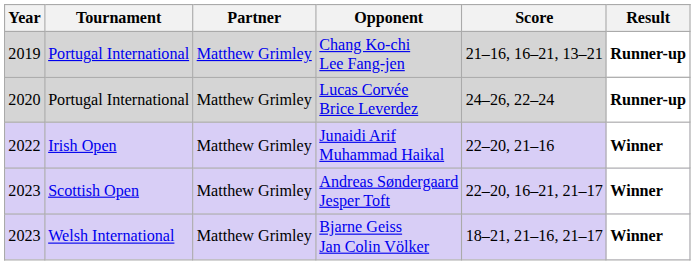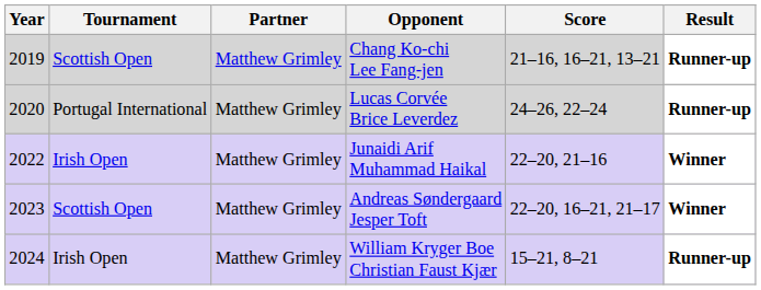Chang Ko-chi Lee Fang-jen | Tournament: Portugal International -> Scottish Open
- row: 2023 | Welsh International | Matthew Grimley | Bjarne Geiss Jan Colin Völker | 18–21, 21–16, 21–17 | Winner
+ row: 2024 | Irish Open | Matthew Grimley | William Kryger Boe Christian Faust Kjær | 15–21, 8–21 | Runner-up
